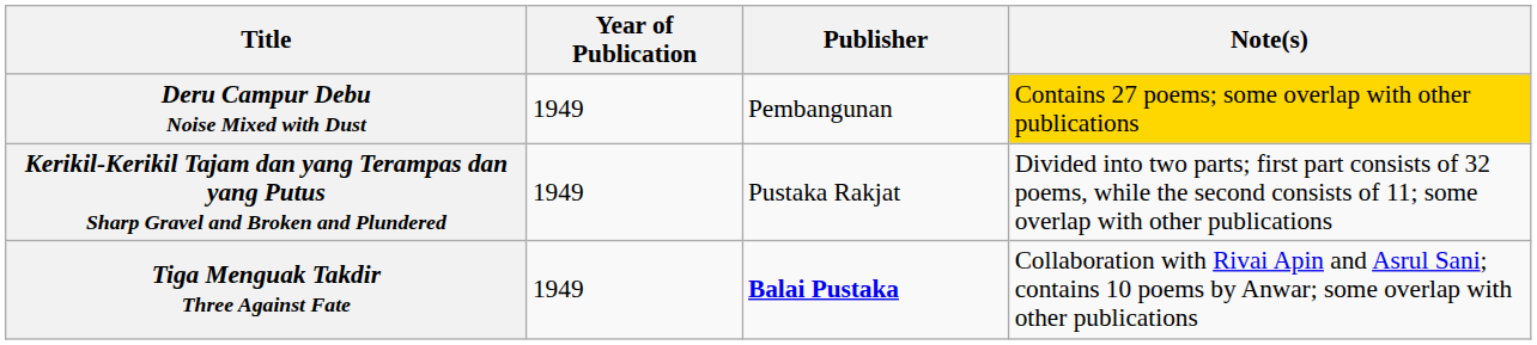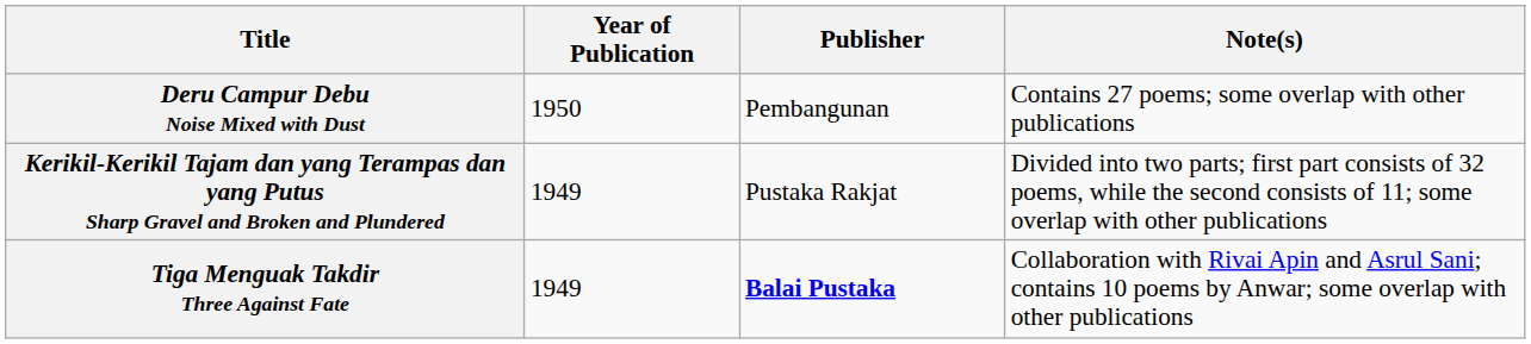Deru Campur Debu Noise Mixed with Dust | Year of Publication: 1949 -> 1950
Deru Campur Debu Noise Mixed with Dust | Note(s): gold background -> no background
